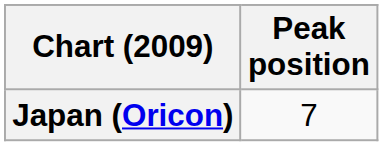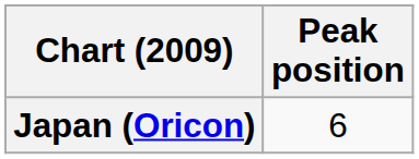Japan (Oricon) | Peak position: 7 -> 6
